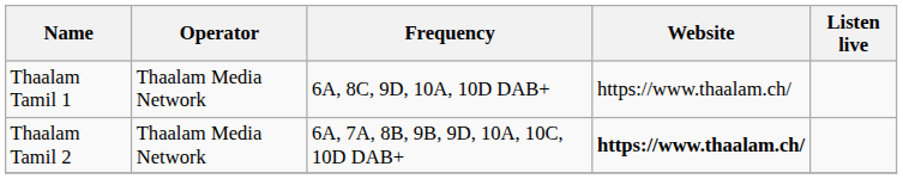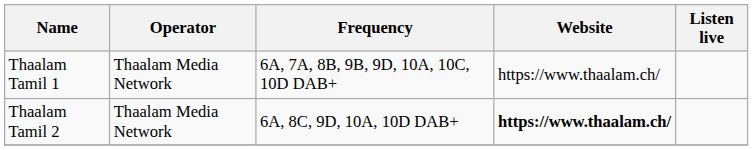Thaalam Tamil 1 | Frequency: 6A, 8C, 9D, 10A, 10D DAB+ -> 6A, 7A, 8B, 9B, 9D, 10A, 10C, 10D DAB+
Thaalam Tamil 2 | Frequency: 6A, 7A, 8B, 9B, 9D, 10A, 10C, 10D DAB+ -> 6A, 8C, 9D, 10A, 10D DAB+
